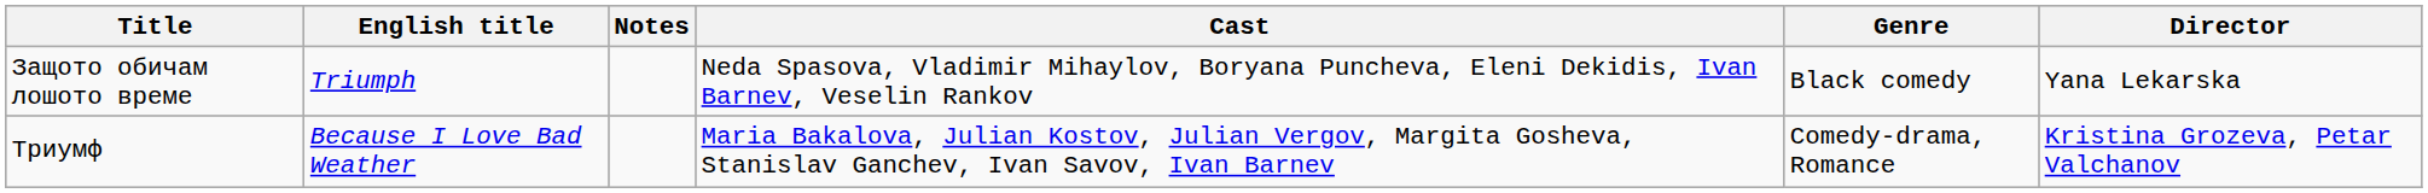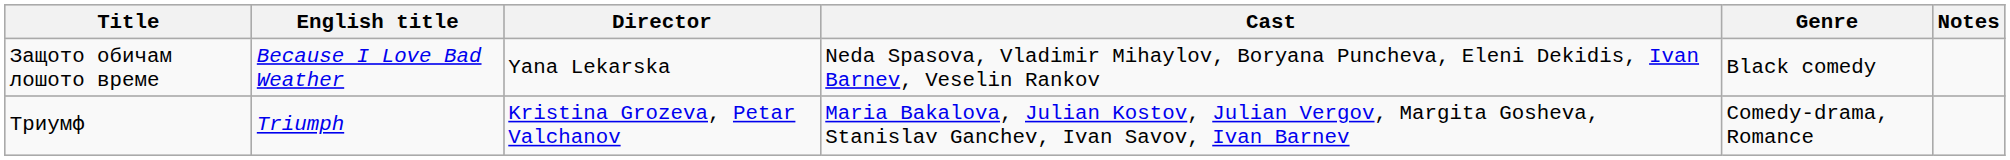columns swapped: Director <-> Notes
Защото обичам лошото време | English title: Triumph -> Because I Love Bad Weather
Триумф | English title: Because I Love Bad Weather -> Triumph
